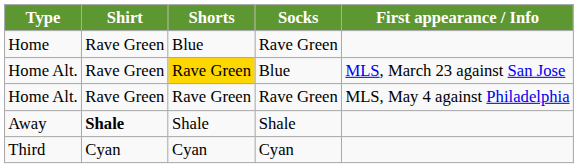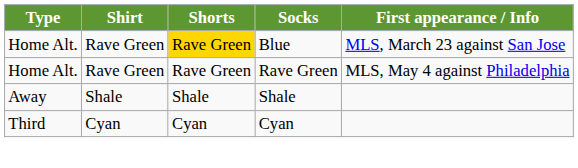- row: Home | Rave Green | Blue | Rave Green
Away | Shirt: bold -> normal
